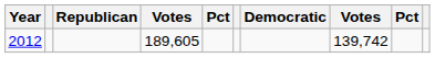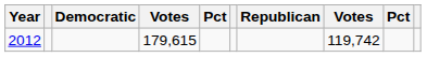columns swapped: Republican <-> Democratic
2012 | column 4: 189,605 -> 179,615
2012 | column 8: 139,742 -> 119,742
